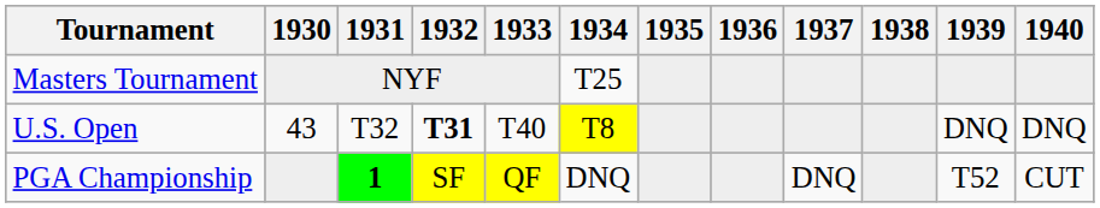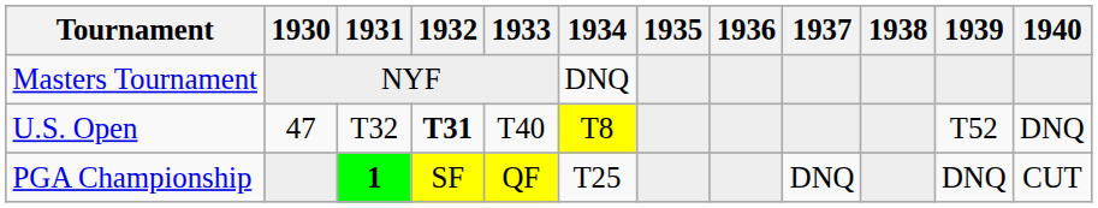Masters Tournament | 1934: T25 -> DNQ
U.S. Open | 1930: 43 -> 47
U.S. Open | 1939: DNQ -> T52
PGA Championship | 1934: DNQ -> T25
PGA Championship | 1939: T52 -> DNQ
